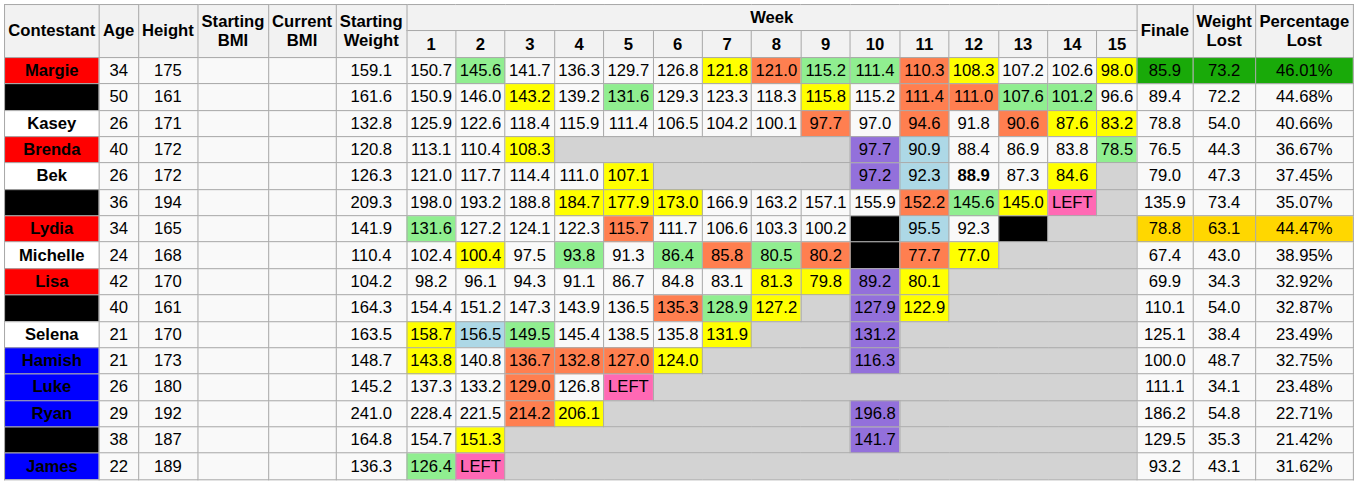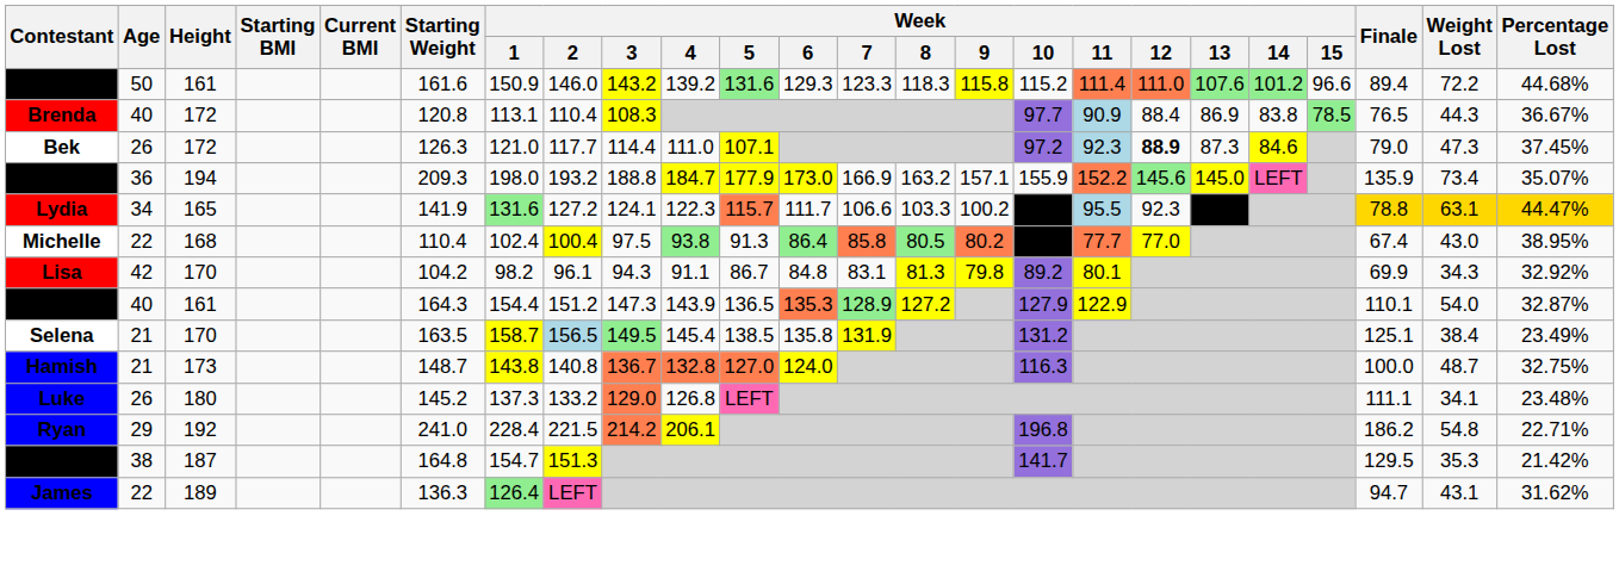- row: Margie | 34 | 175 | 159.1 | 150.7 | 145.6 | 141.7 | 136.3 | 129.7 | 126.8 | 121.8 | 121.0 | 115.2 | 111.4 | 110.3 | 108.3 | 107.2 | 102.6 | 98.0 | 85.9 | 73.2 | 46.01%
- row: Kasey | 26 | 171 | 132.8 | 125.9 | 122.6 | 118.4 | 115.9 | 111.4 | 106.5 | 104.2 | 100.1 | 97.7 | 97.0 | 94.6 | 91.8 | 90.6 | 87.6 | 83.2 | 78.8 | 54.0 | 40.66%
Michelle | Age: 24 -> 22
James | Finale: 93.2 -> 94.7
